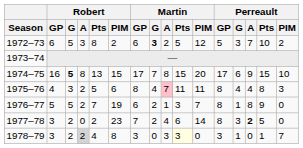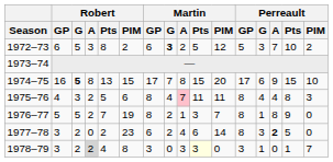1976–77 | Martin / GP: 6 -> 8
1977–78 | Martin / GP: 7 -> 6
